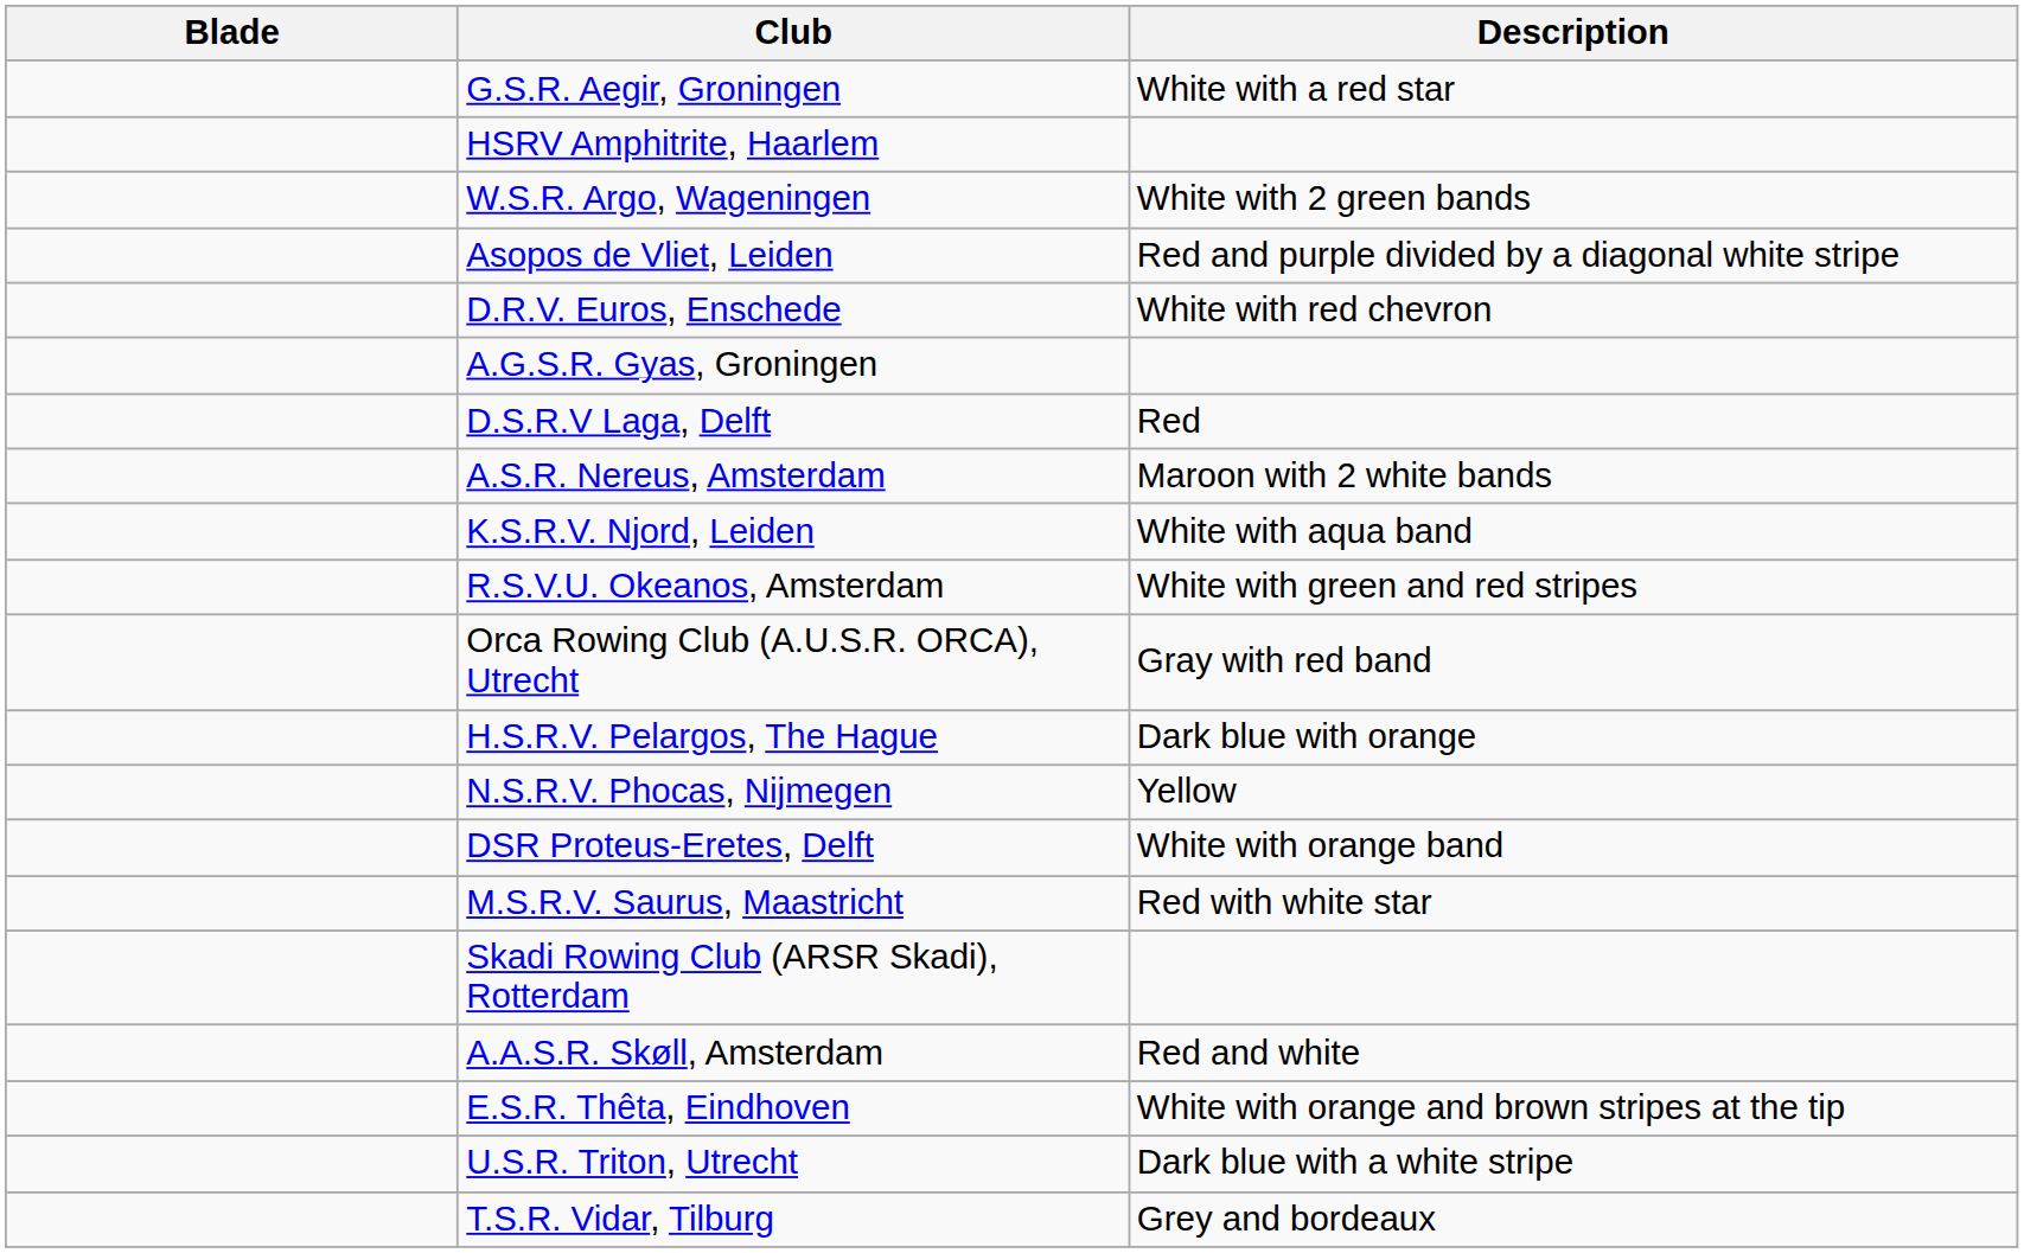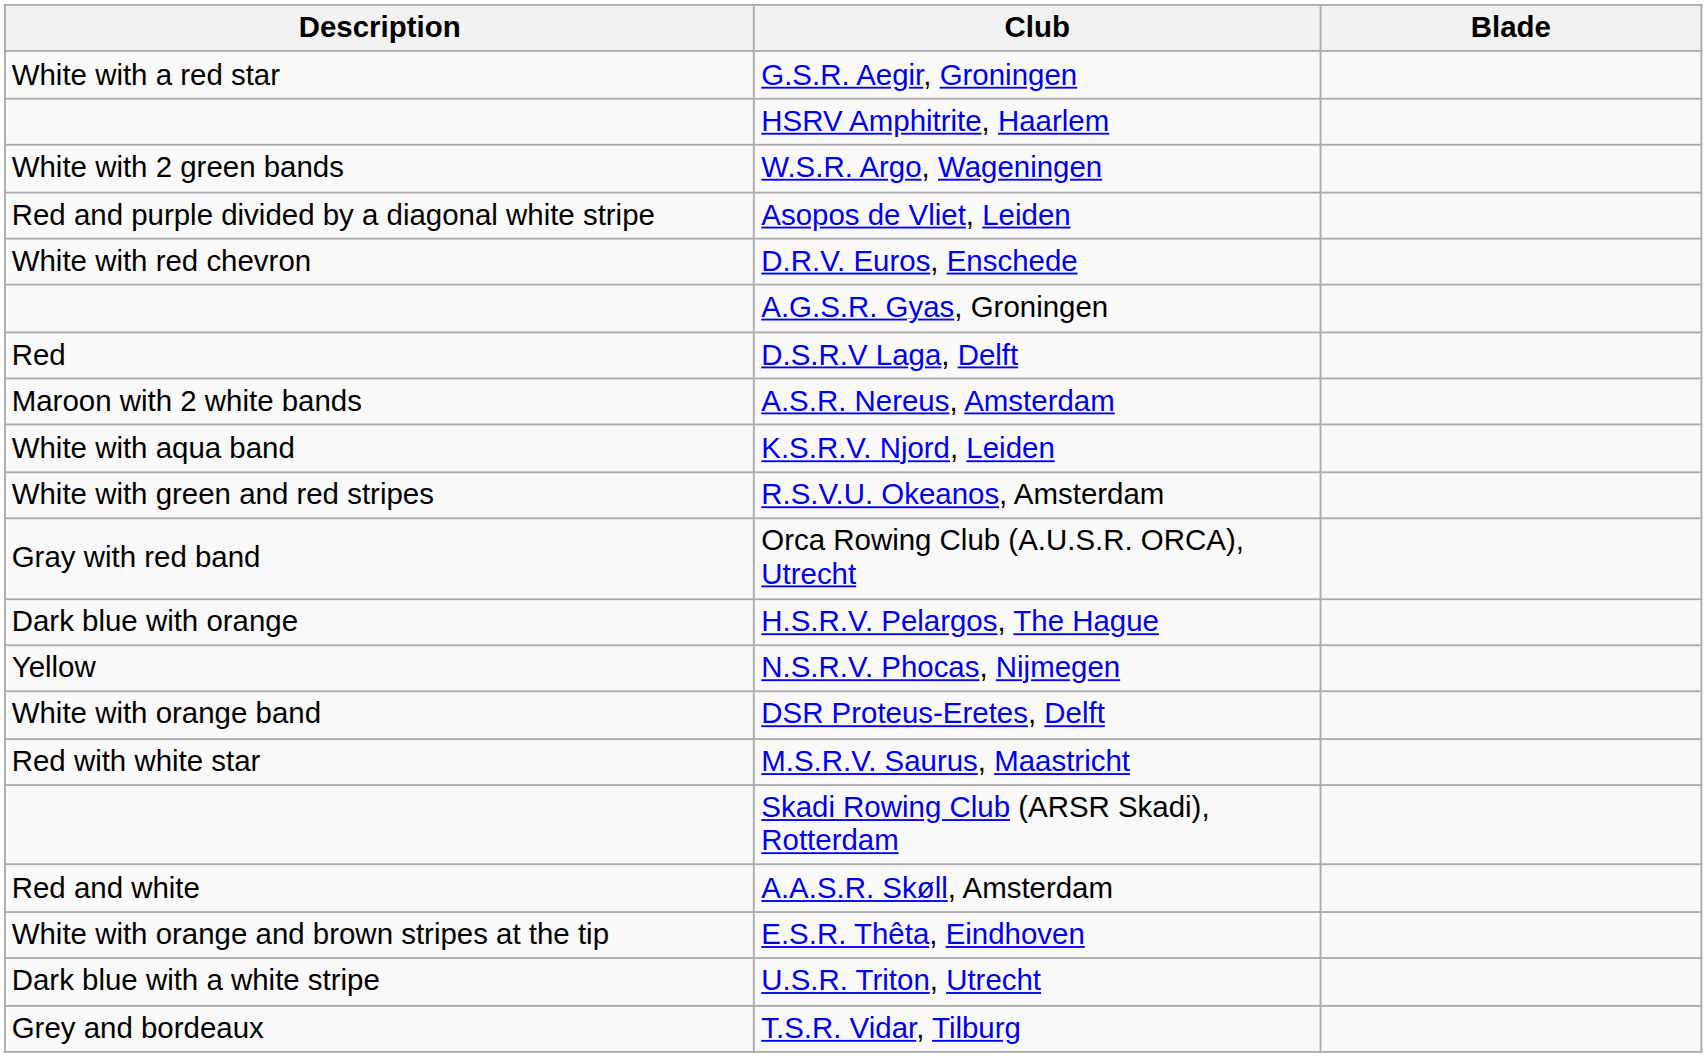columns swapped: Blade <-> Description
